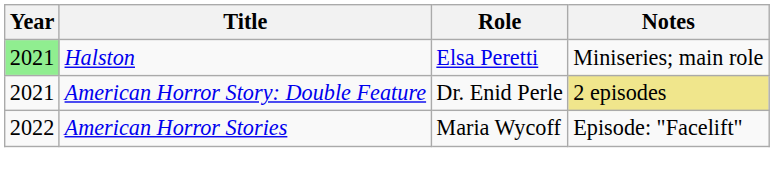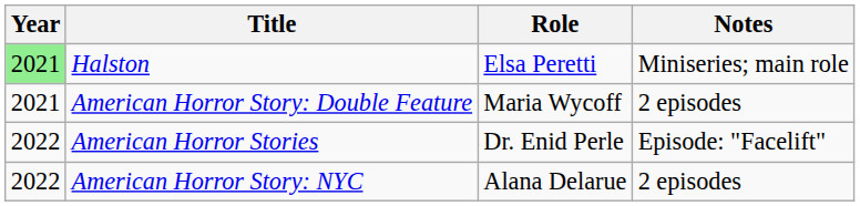American Horror Story: Double Feature | Role: Dr. Enid Perle -> Maria Wycoff
American Horror Story: Double Feature | Notes: khaki background -> no background
American Horror Stories | Role: Maria Wycoff -> Dr. Enid Perle
+ row: 2022 | American Horror Story: NYC | Alana Delarue | 2 episodes
